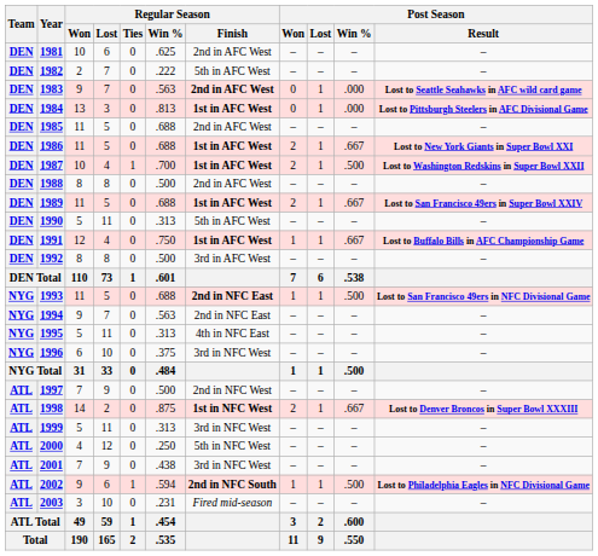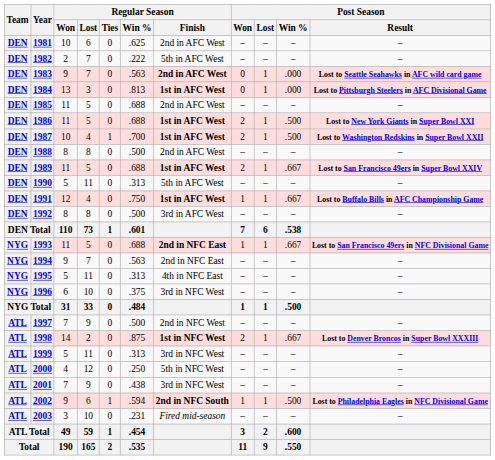1986 | Post Season / Win %: .667 -> .500
1993 | Post Season / Win %: .500 -> .667
